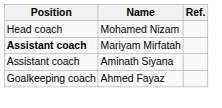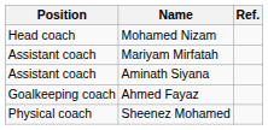Mariyam Mirfatah | Position: bold -> normal
+ row: Physical coach | Sheenez Mohamed
